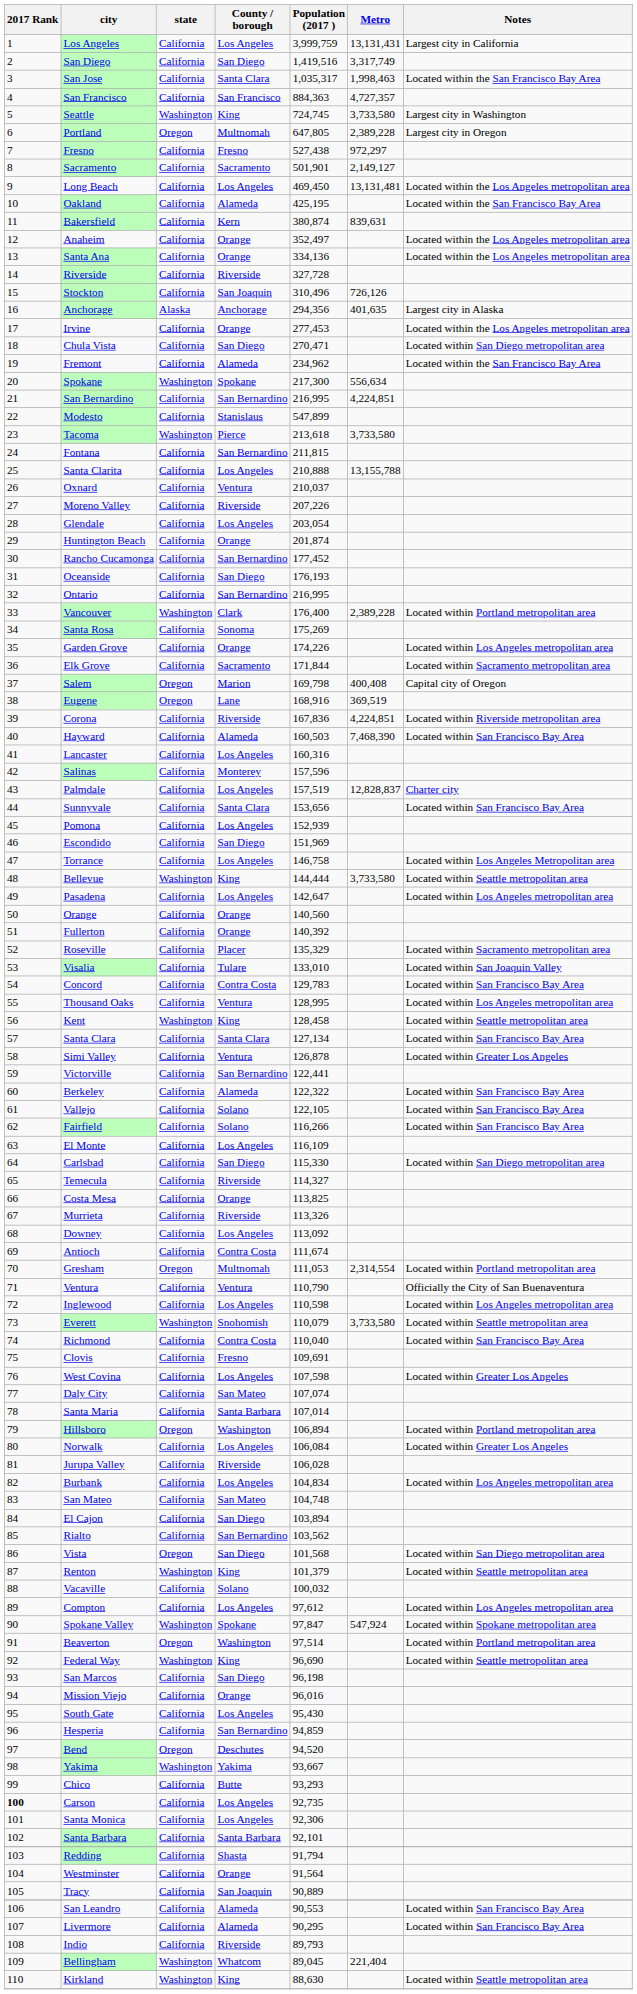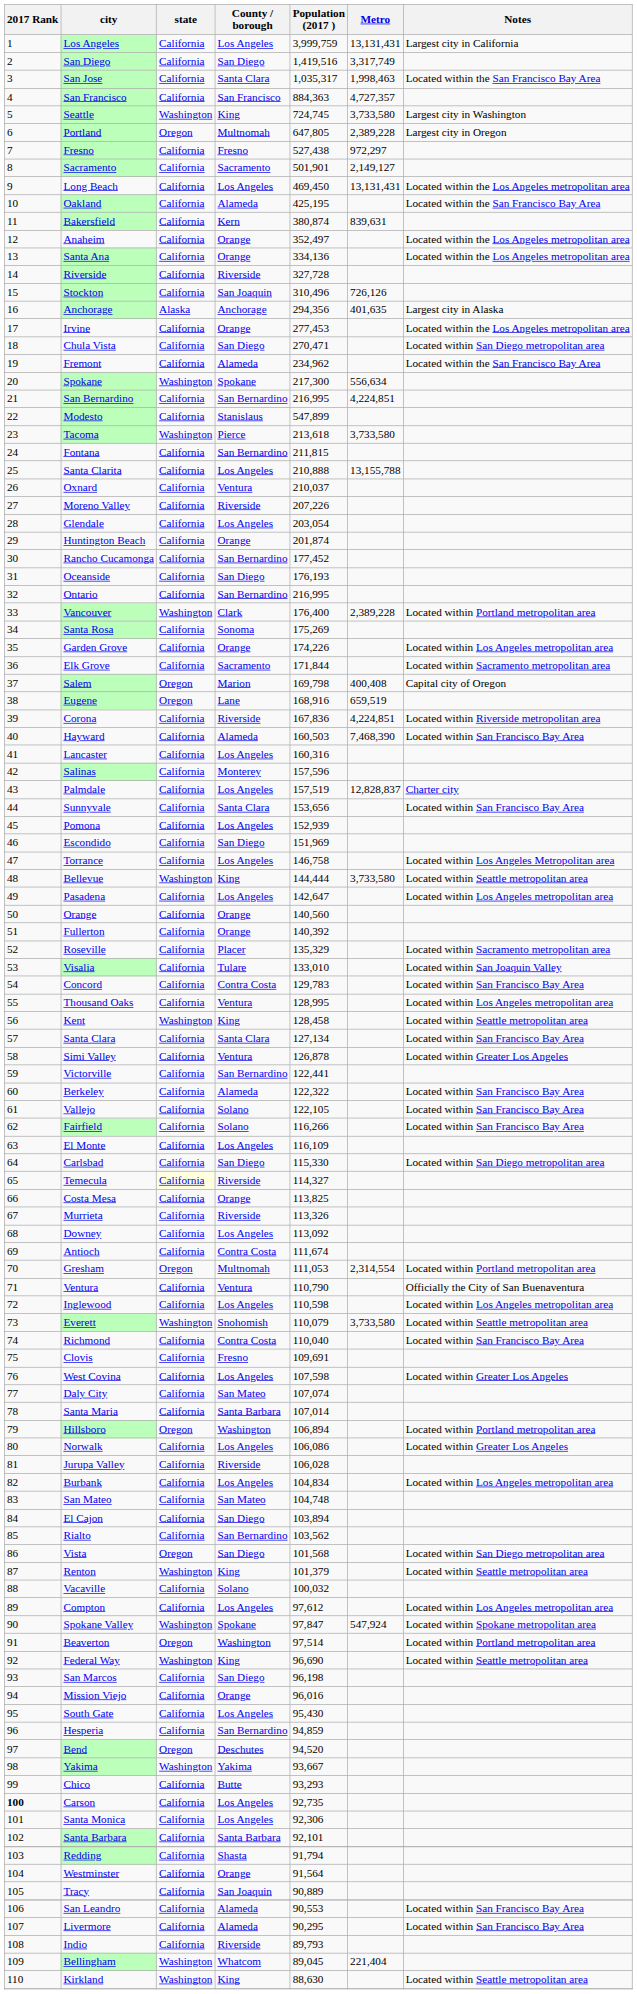Long Beach | Metro: 13,131,481 -> 13,131,431
Eugene | Metro: 369,519 -> 659,519
Temecula | state: no background -> lightyellow background
Norwalk | Population (2017 ): 106,084 -> 106,086
